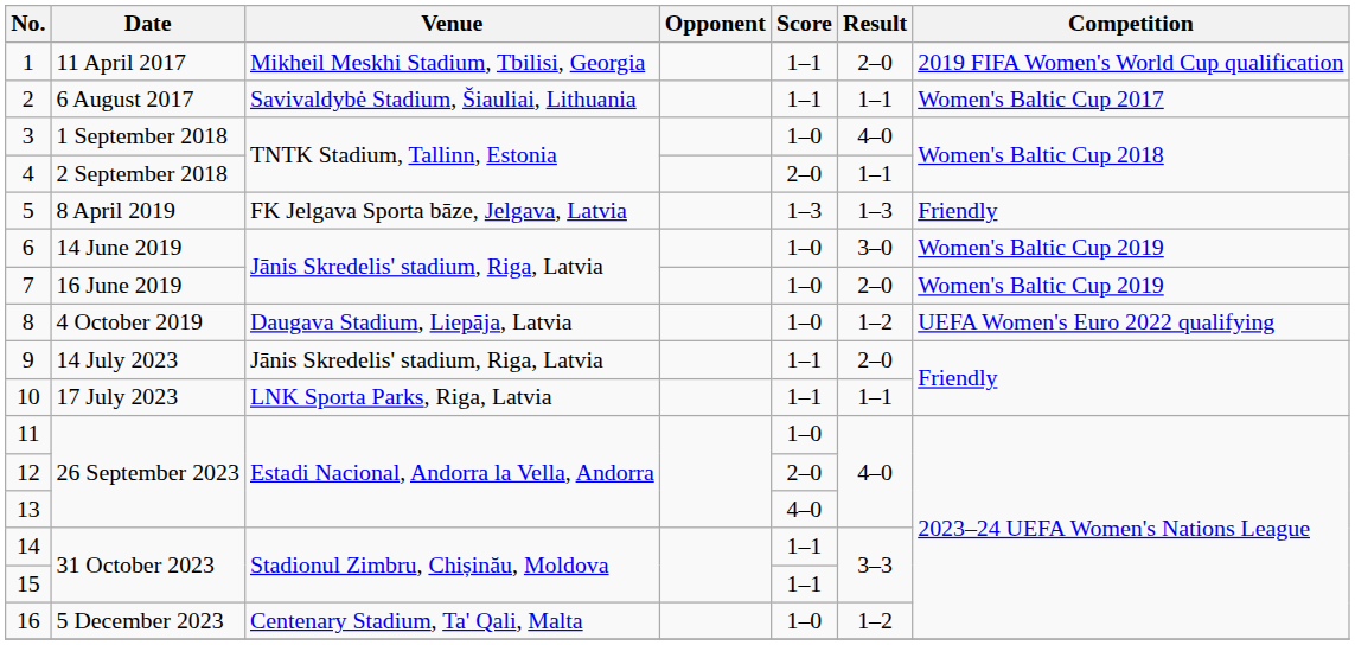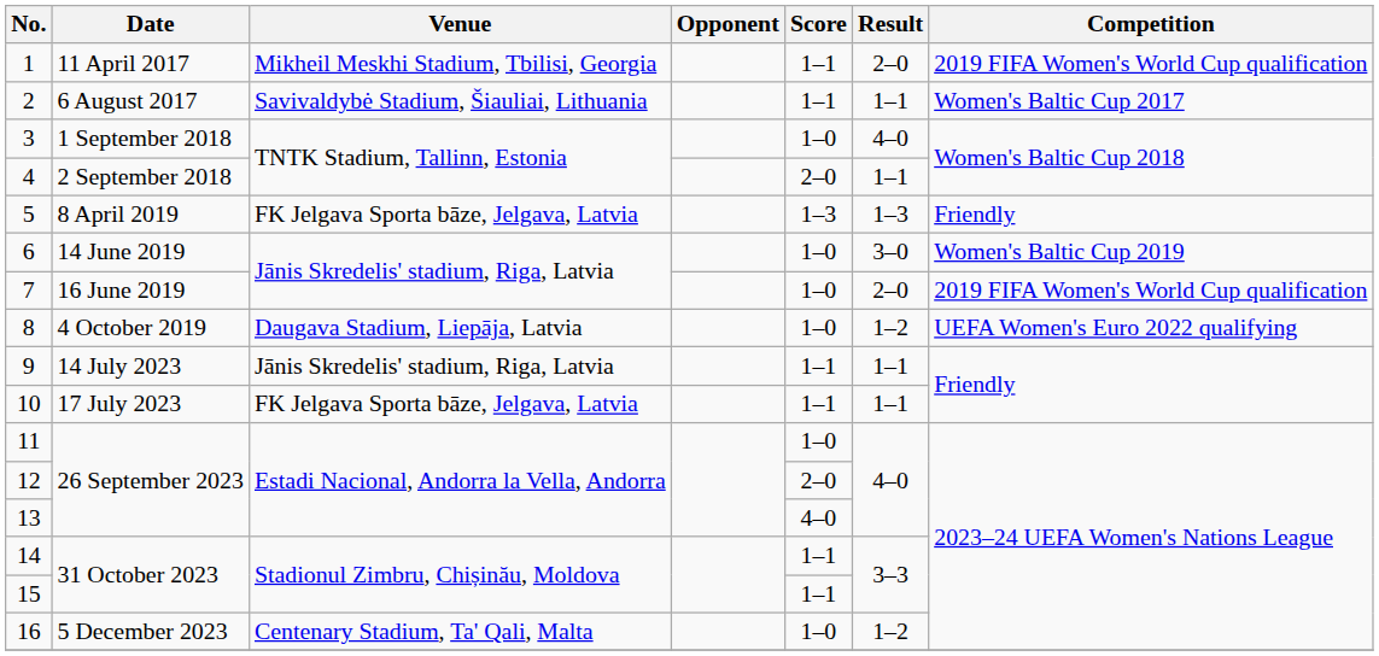7 | Competition: Women's Baltic Cup 2019 -> 2019 FIFA Women's World Cup qualification
9 | Result: 2–0 -> 1–1
10 | Venue: LNK Sporta Parks, Riga, Latvia -> FK Jelgava Sporta bāze, Jelgava, Latvia
